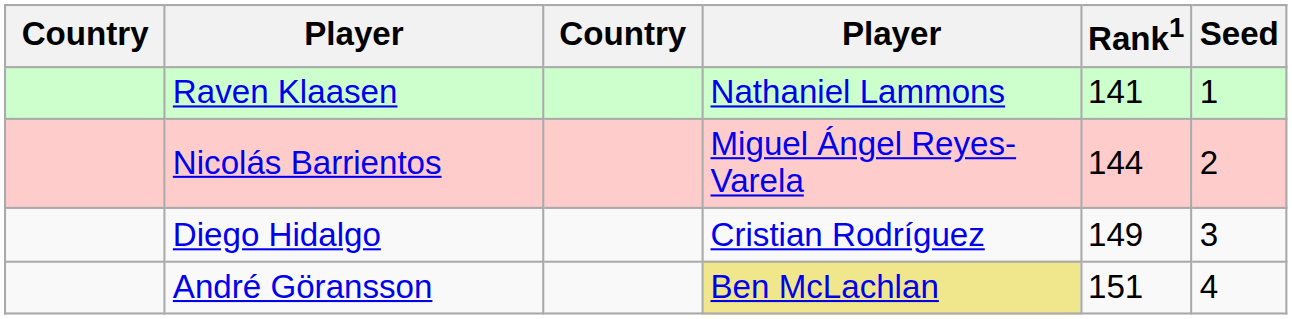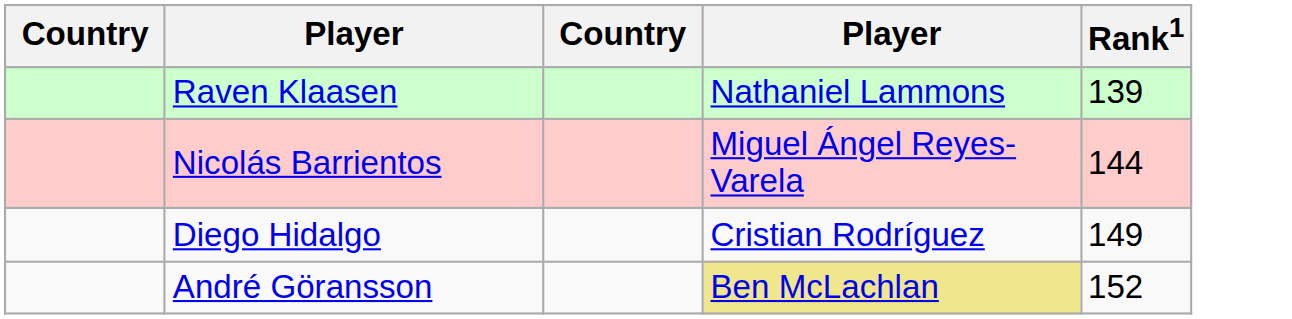- column: Seed | 1 | 2 | 3 | 4
Raven Klaasen | Rank1: 141 -> 139
André Göransson | Rank1: 151 -> 152
